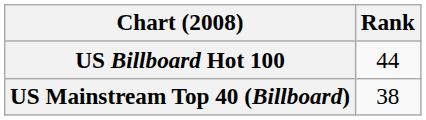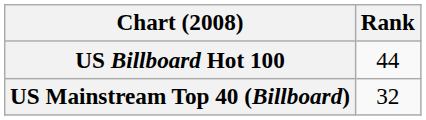US Mainstream Top 40 (Billboard) | Rank: 38 -> 32
